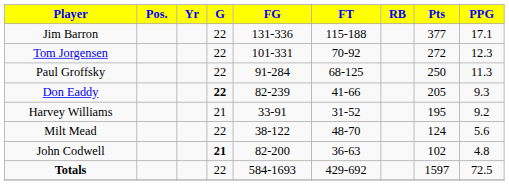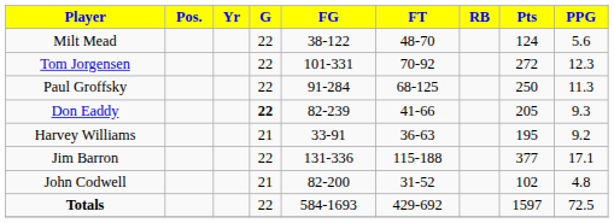rows swapped: Jim Barron <-> Milt Mead
Harvey Williams | FT: 31-52 -> 36-63
John Codwell | G: bold -> normal
John Codwell | FT: 36-63 -> 31-52
